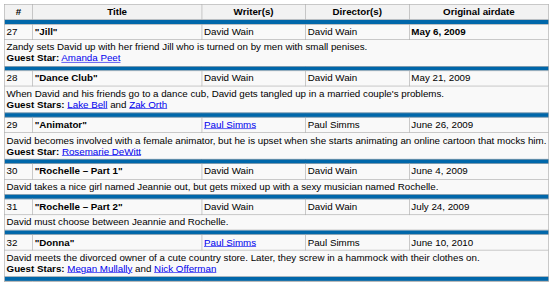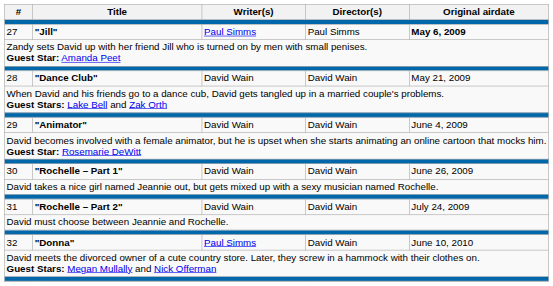27 | Writer(s): David Wain -> Paul Simms
27 | Director(s): David Wain -> Paul Simms
29 | Writer(s): Paul Simms -> David Wain
29 | Director(s): Paul Simms -> David Wain
29 | Original airdate: June 26, 2009 -> June 4, 2009
30 | Original airdate: June 4, 2009 -> June 26, 2009
32 | Director(s): Paul Simms -> David Wain
